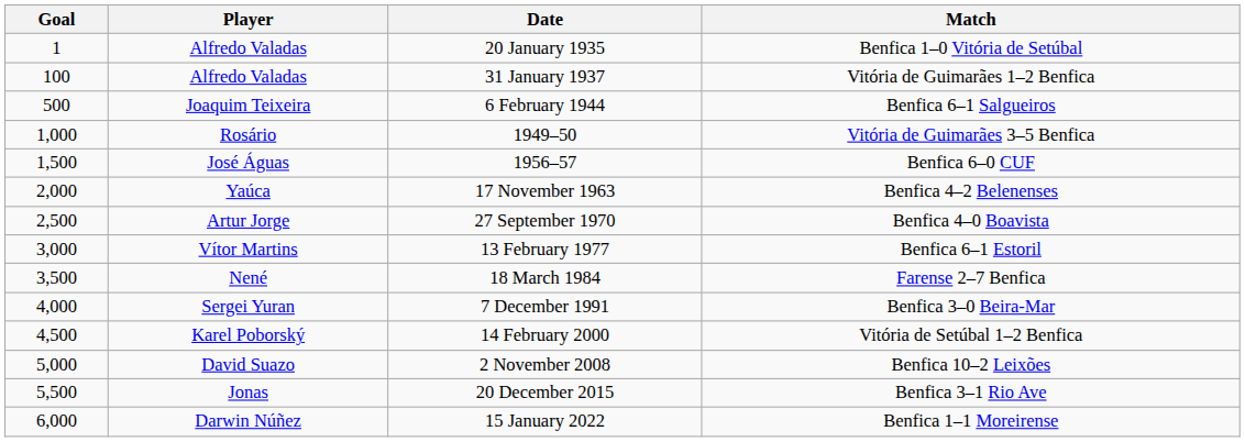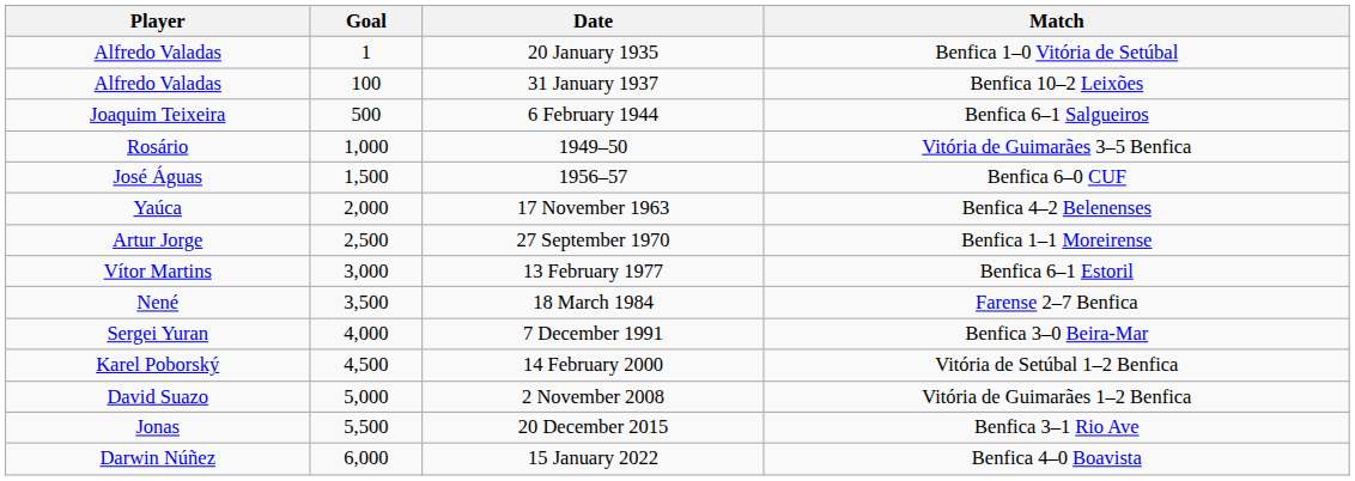columns swapped: Goal <-> Player
31 January 1937 | Match: Vitória de Guimarães 1–2 Benfica -> Benfica 10–2 Leixões
27 September 1970 | Match: Benfica 4–0 Boavista -> Benfica 1–1 Moreirense
2 November 2008 | Match: Benfica 10–2 Leixões -> Vitória de Guimarães 1–2 Benfica
15 January 2022 | Match: Benfica 1–1 Moreirense -> Benfica 4–0 Boavista
